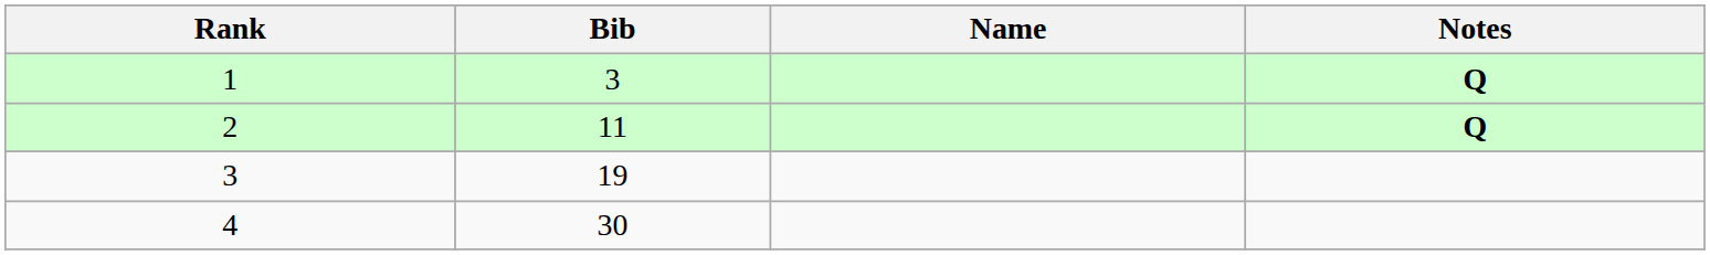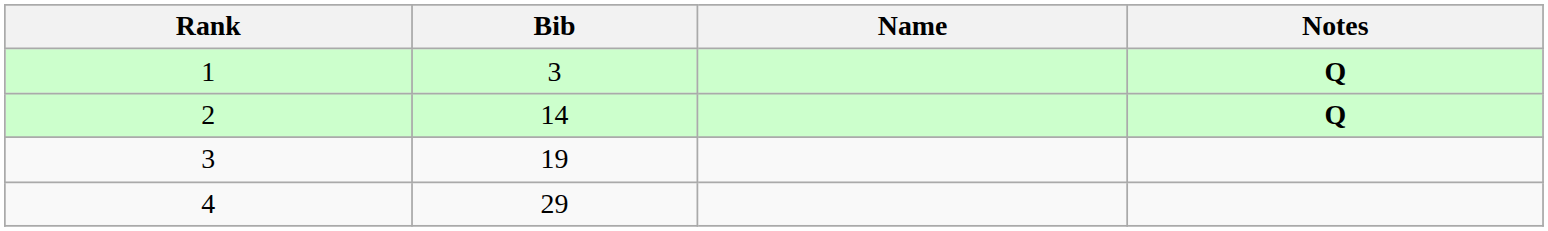2 | Bib: 11 -> 14
4 | Bib: 30 -> 29
